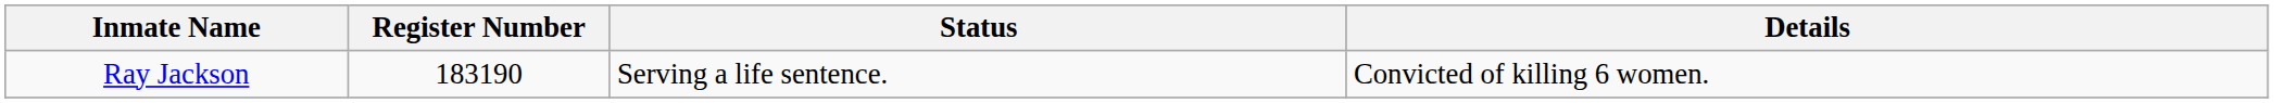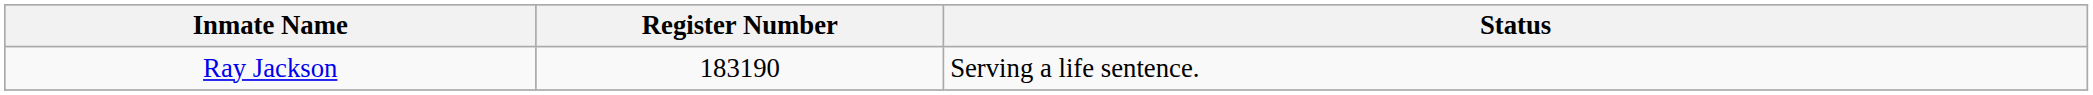- column: Details | Convicted of killing 6 women.
